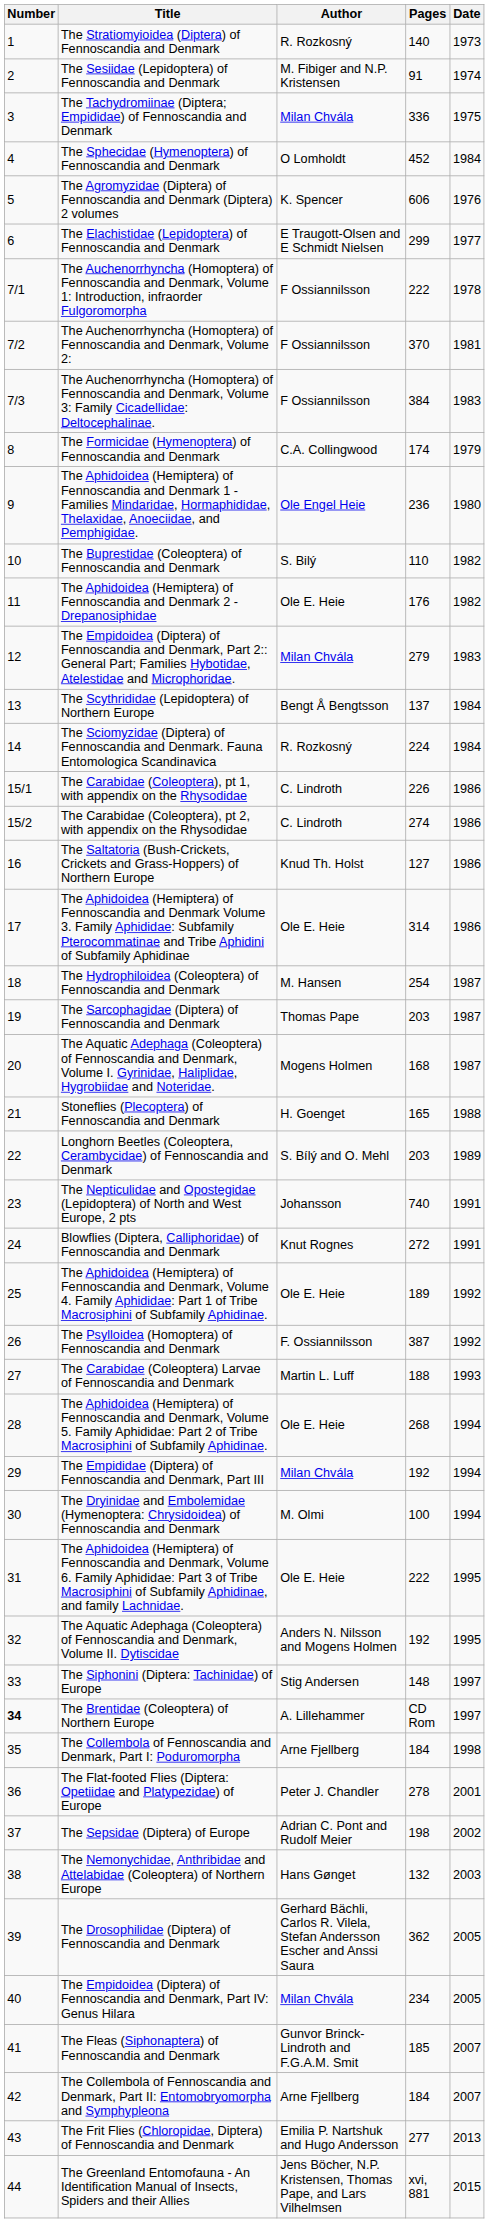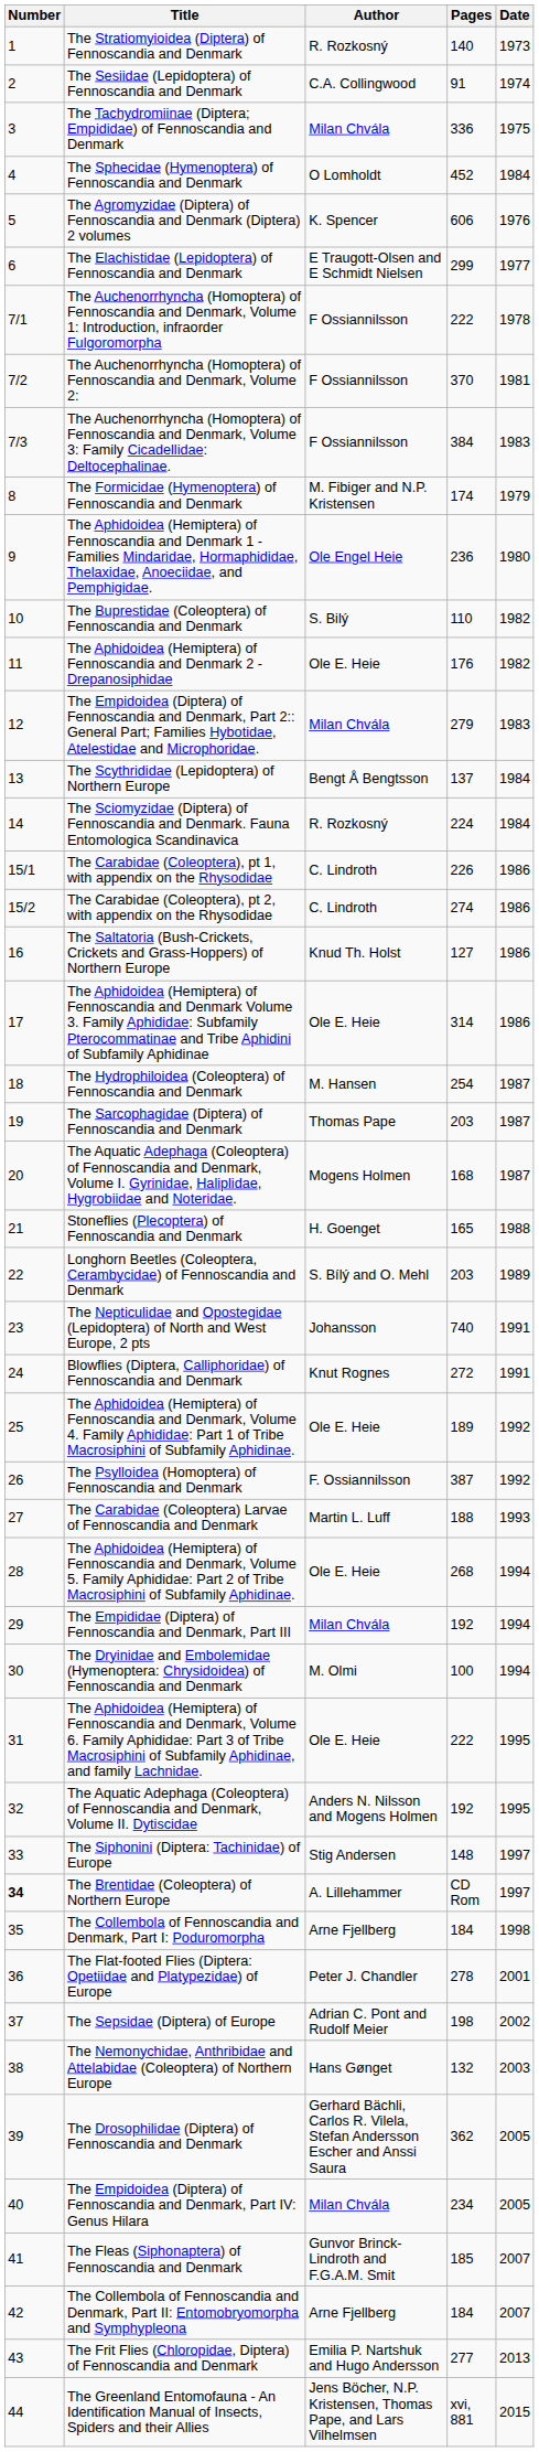The Sesiidae (Lepidoptera) of Fennoscandia and Denmark | Author: M. Fibiger and N.P. Kristensen -> C.A. Collingwood
The Formicidae (Hymenoptera) of Fennoscandia and Denmark | Author: C.A. Collingwood -> M. Fibiger and N.P. Kristensen
